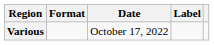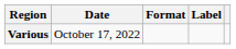columns swapped: Date <-> Format
